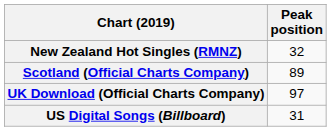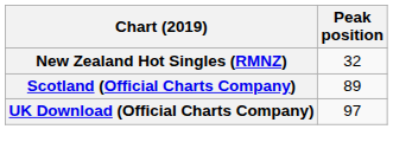- row: US Digital Songs (Billboard) | 31
